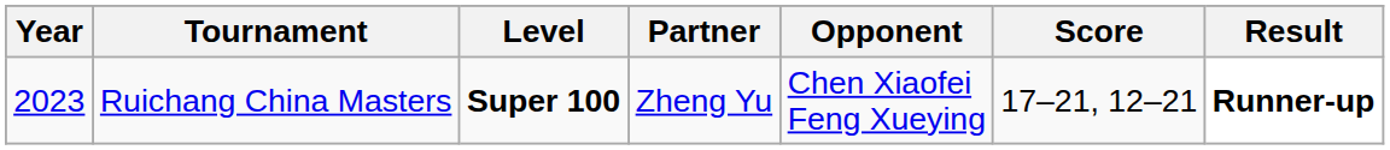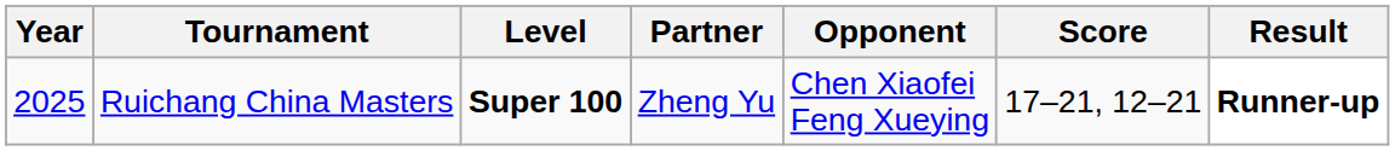Ruichang China Masters | Year: 2023 -> 2025
